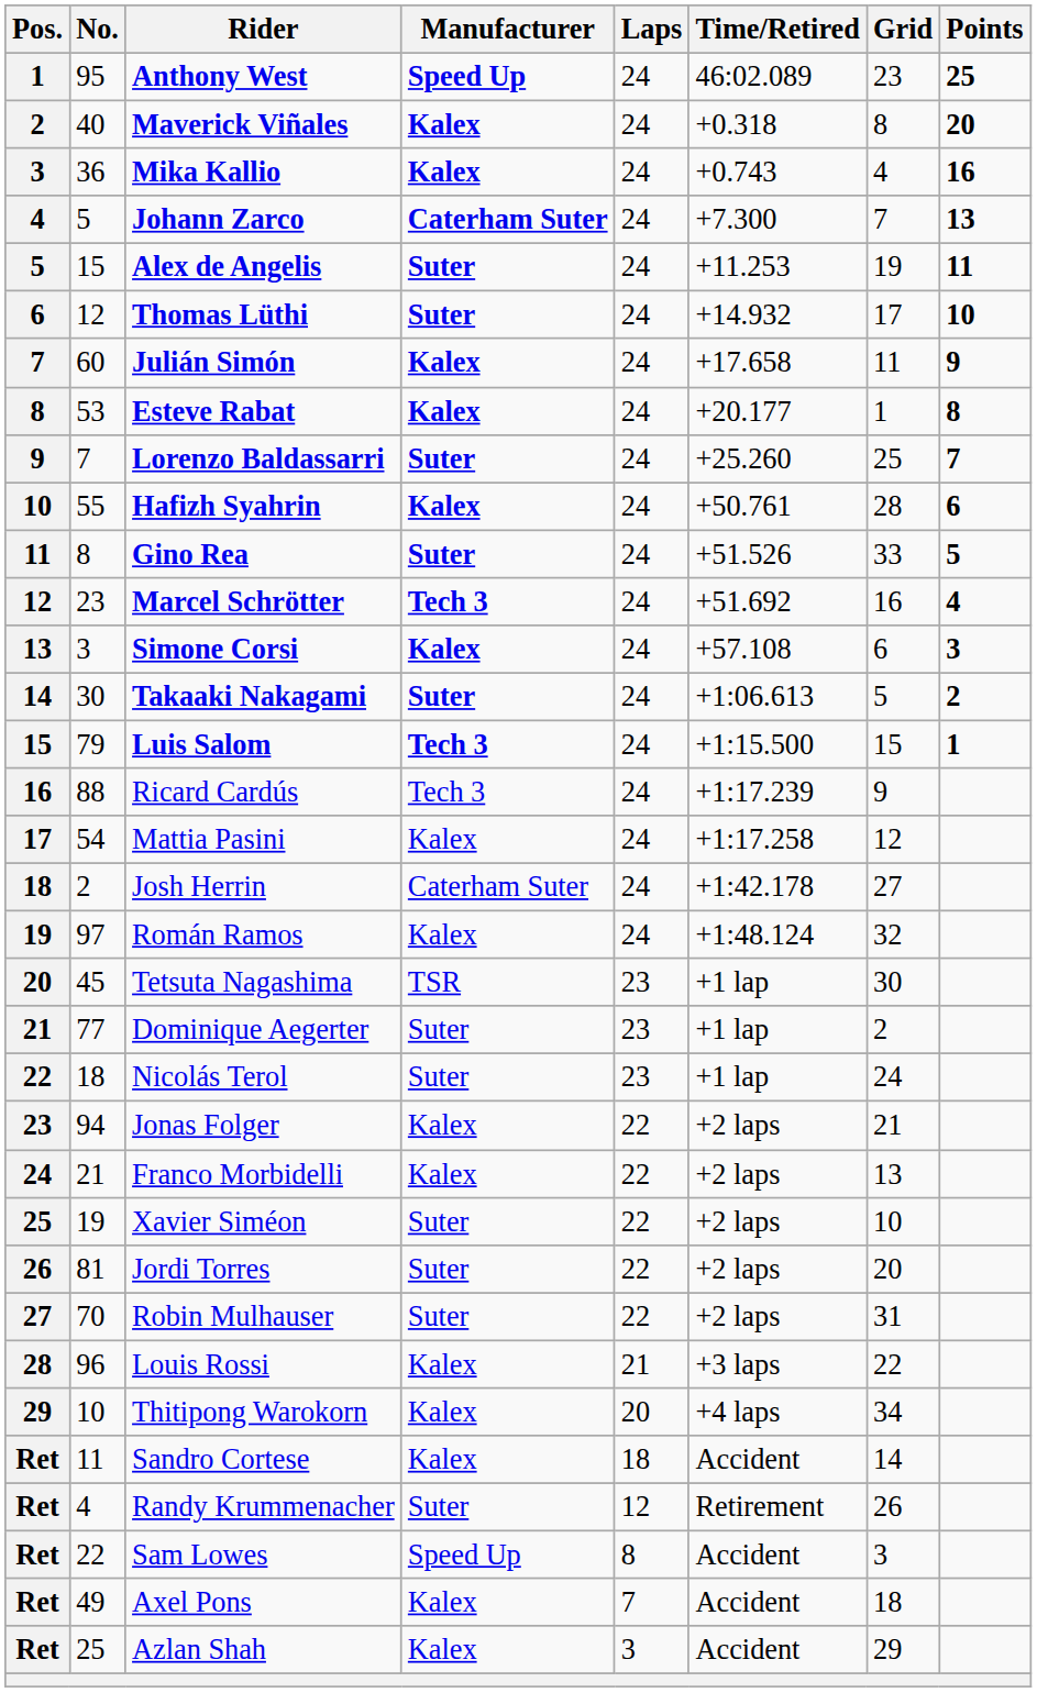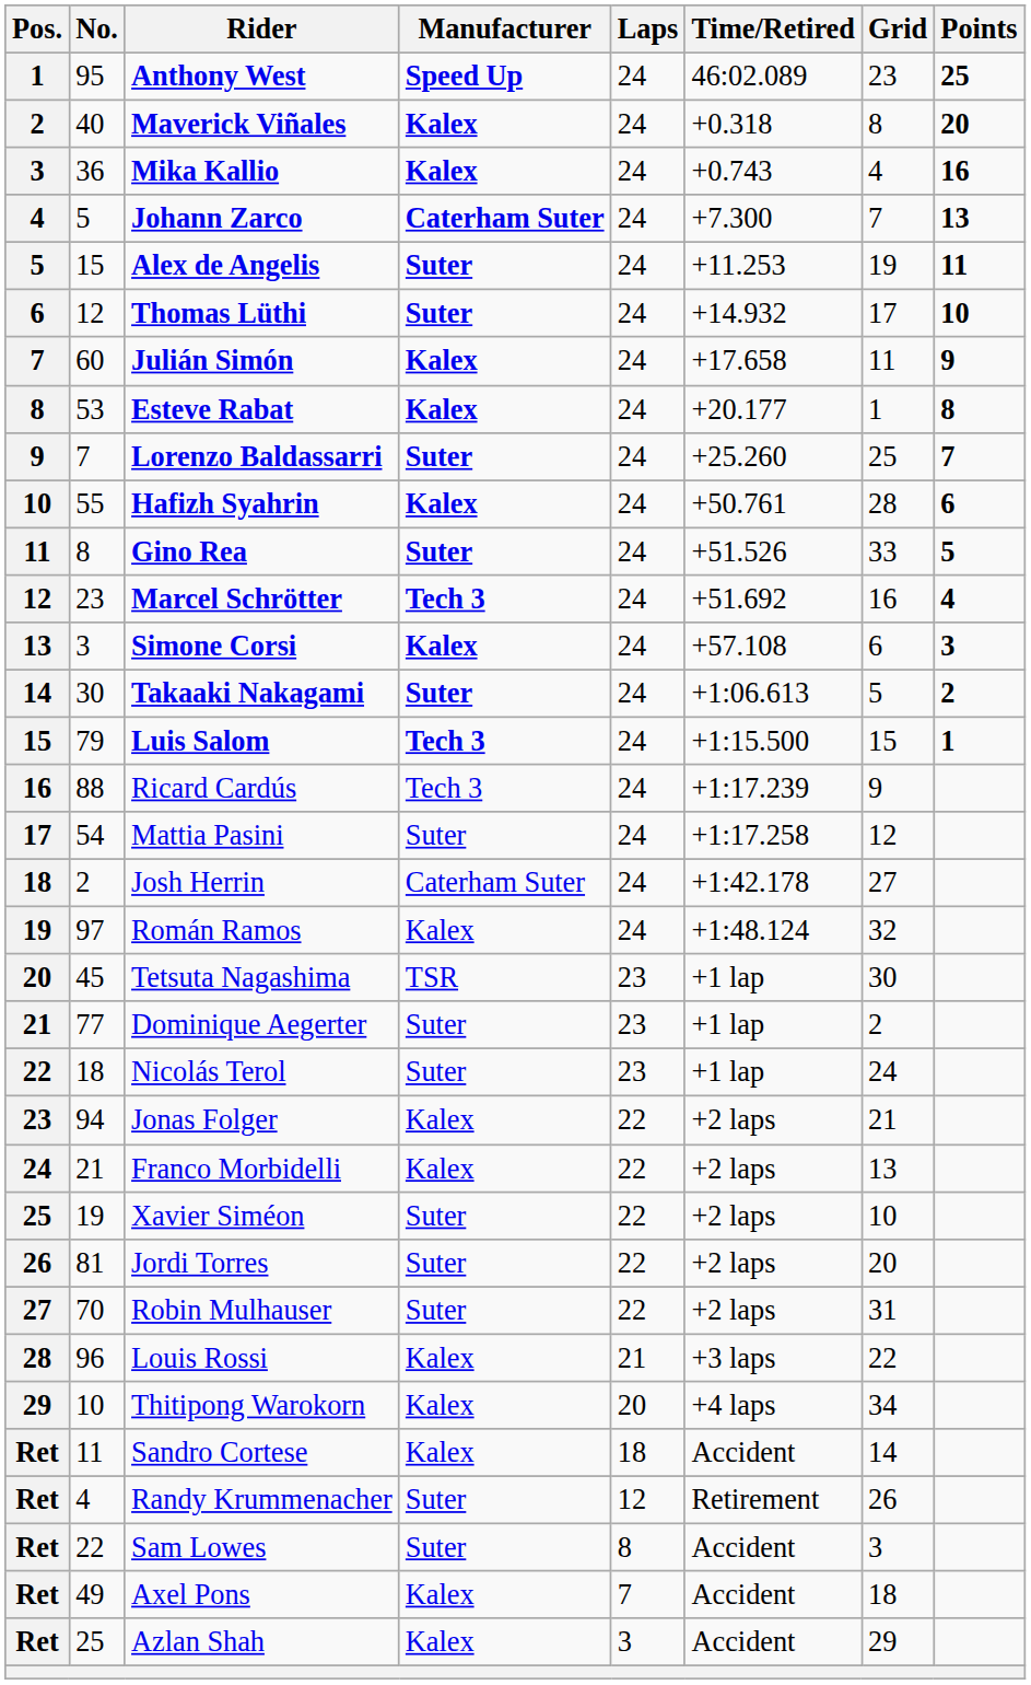Mattia Pasini | Manufacturer: Kalex -> Suter
Sam Lowes | Manufacturer: Speed Up -> Suter
